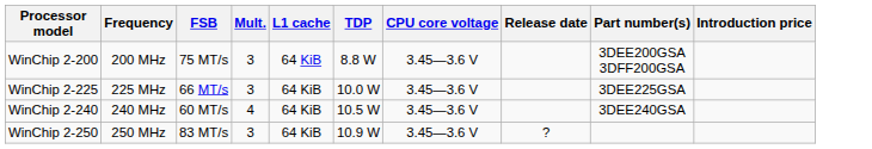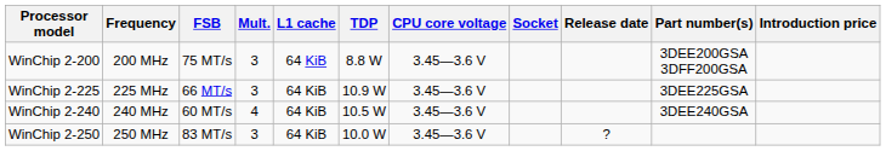+ column: Socket
WinChip 2-225 | TDP: 10.0 W -> 10.9 W
WinChip 2-250 | TDP: 10.9 W -> 10.0 W
